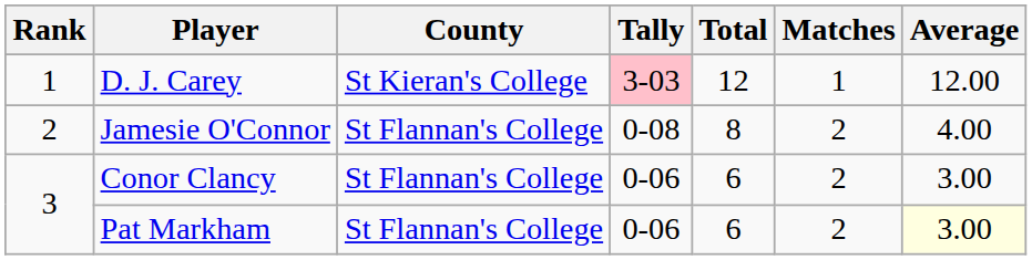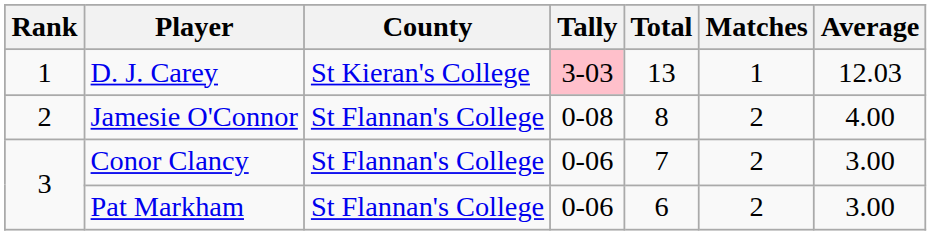D. J. Carey | Total: 12 -> 13
D. J. Carey | Average: 12.00 -> 12.03
Conor Clancy | Total: 6 -> 7
Pat Markham | Average: lightyellow background -> no background
